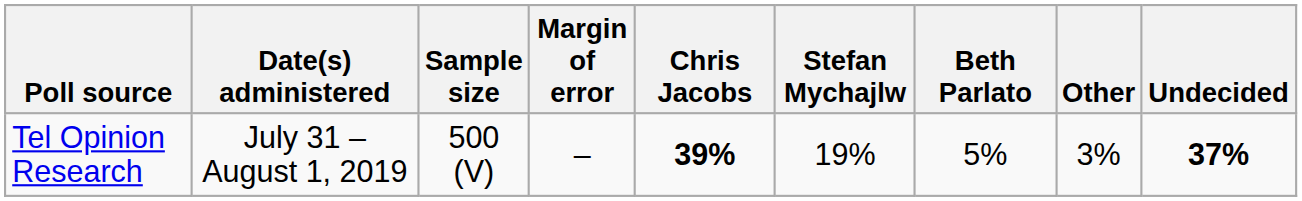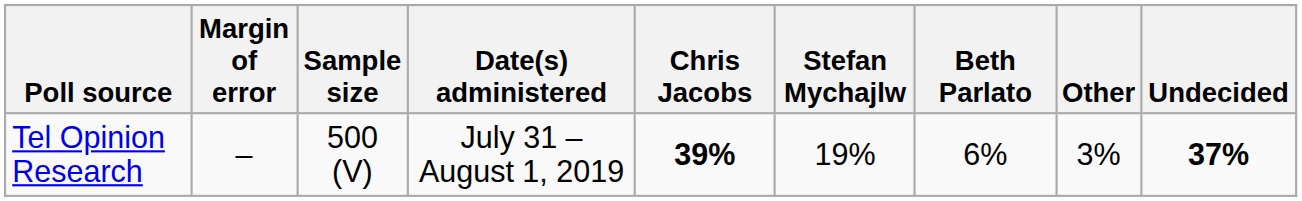columns swapped: Date(s) administered <-> Margin of error
Tel Opinion Research | Beth Parlato: 5% -> 6%
